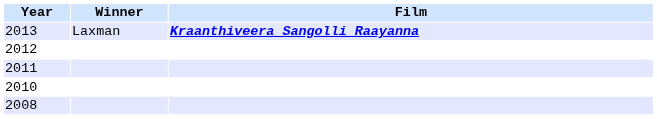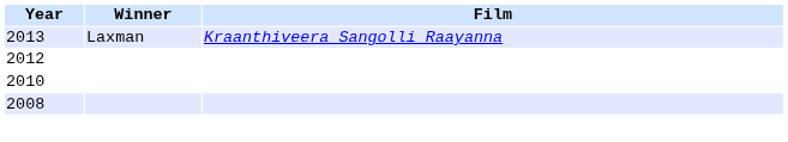2013 | Film: bold -> normal
- row: 2011
